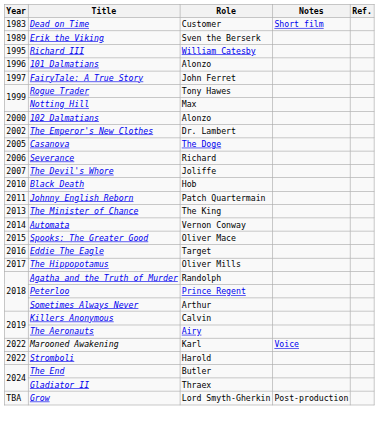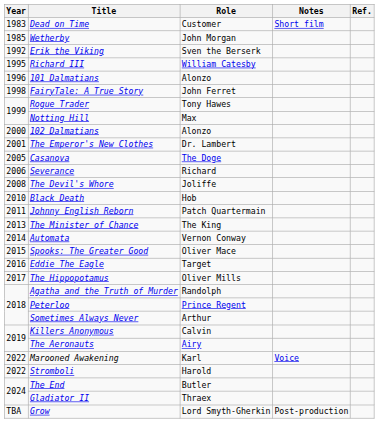+ row: 1985 | Wetherby | John Morgan
Erik the Viking | Year: 1989 -> 1992
FairyTale: A True Story | Year: 1997 -> 1998
The Emperor's New Clothes | Year: 2002 -> 2001
The Devil's Whore | Year: 2007 -> 2008
